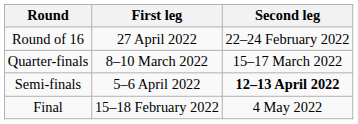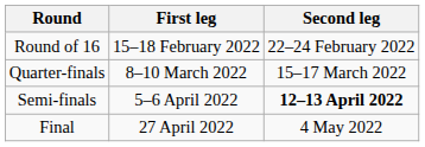Round of 16 | First leg: 27 April 2022 -> 15–18 February 2022
Final | First leg: 15–18 February 2022 -> 27 April 2022
